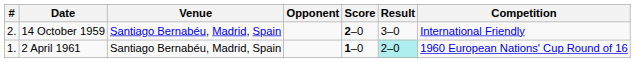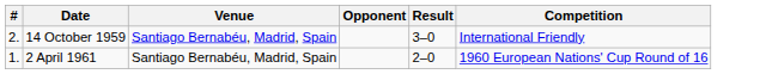- column: Score | 2–0 | 1–0
2 April 1961 | Result: paleturquoise background -> no background
